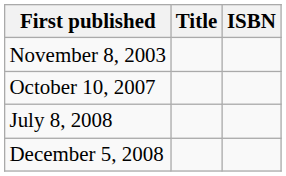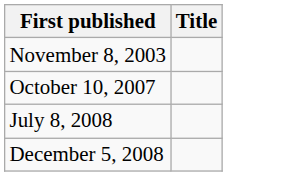- column: ISBN
